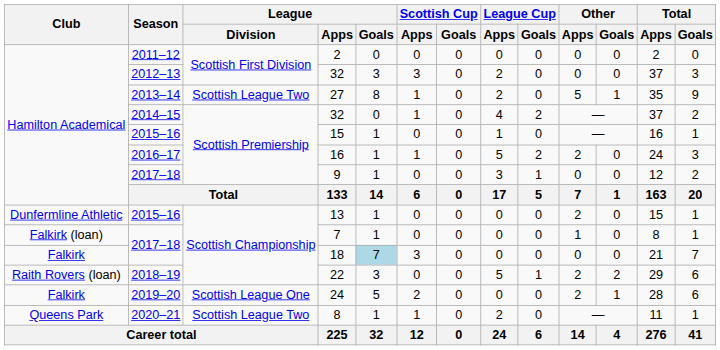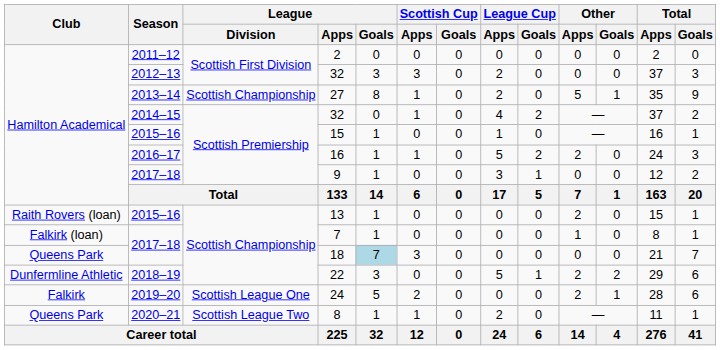27 | League / Division: Scottish League Two -> Scottish Championship
13 | Club: Dunfermline Athletic -> Raith Rovers (loan)
18 | Club: Falkirk -> Queens Park
22 | Club: Raith Rovers (loan) -> Dunfermline Athletic
